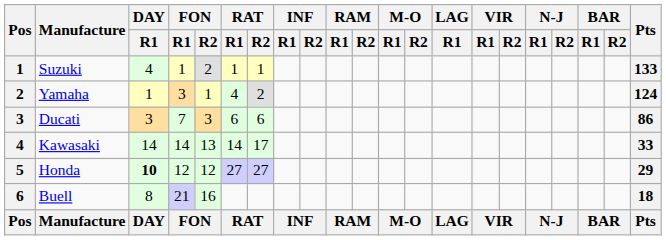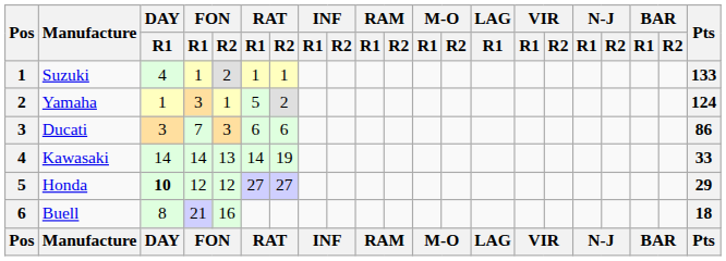Yamaha | RAT / R1: 4 -> 5
Kawasaki | RAT / R2: 17 -> 19
